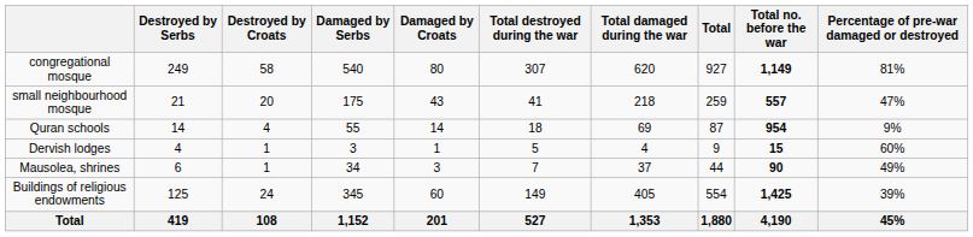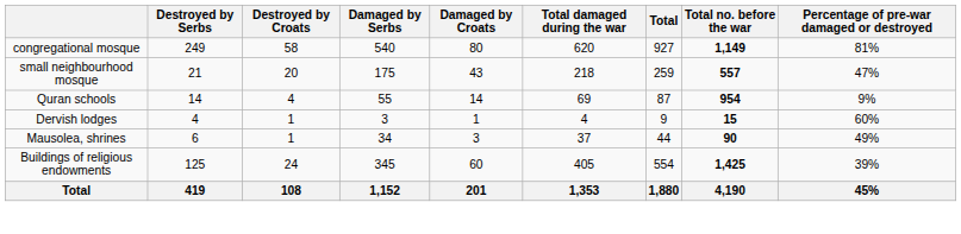- column: Total destroyed during the war | 307 | 41 | 18 | 5 | 7 | 149 | 527
